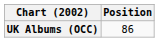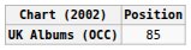UK Albums (OCC) | Position: 86 -> 85
